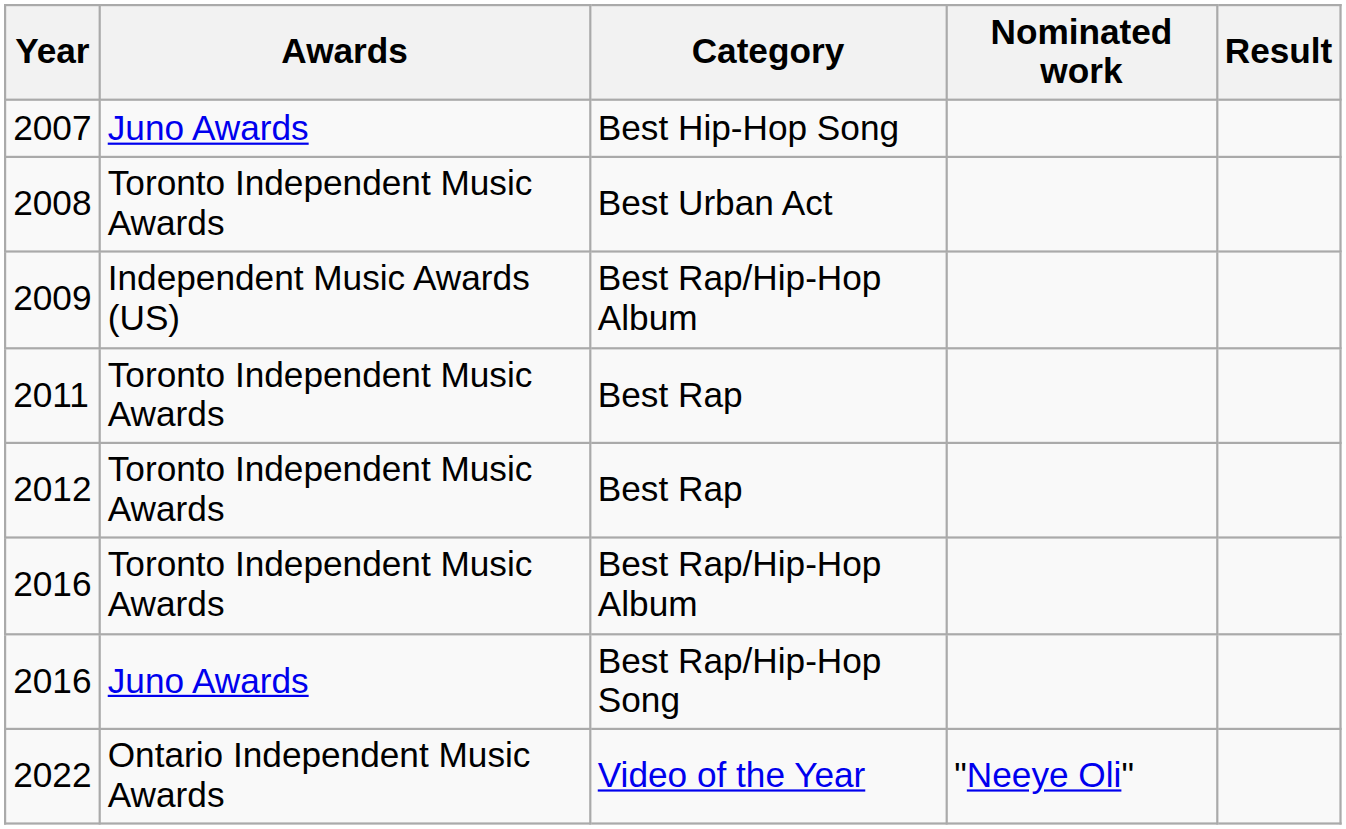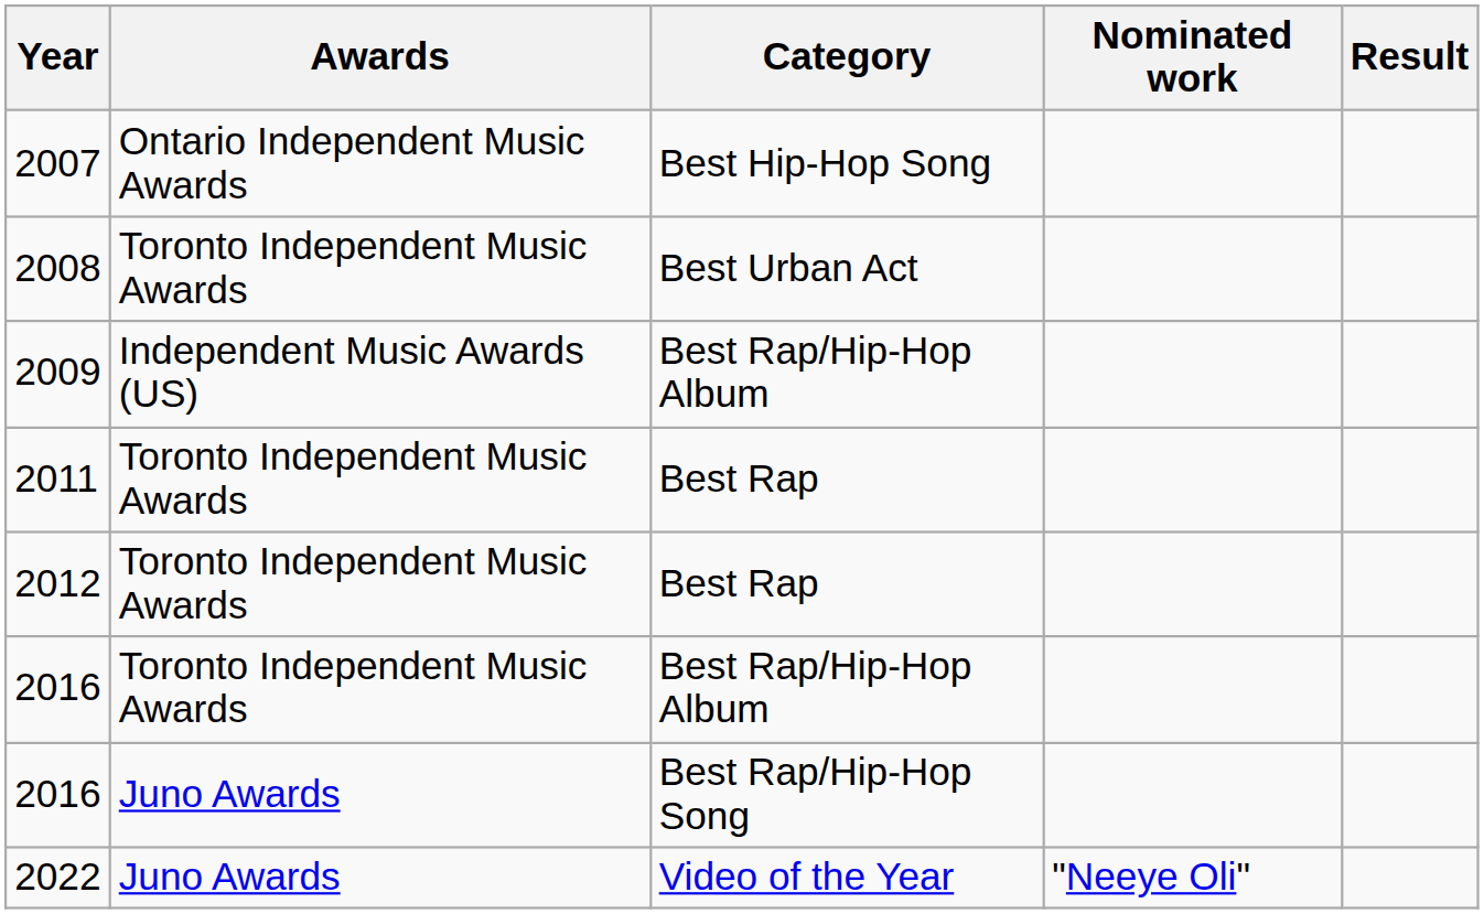2007 | Awards: Juno Awards -> Ontario Independent Music Awards
2022 | Awards: Ontario Independent Music Awards -> Juno Awards
